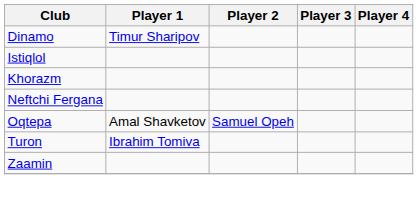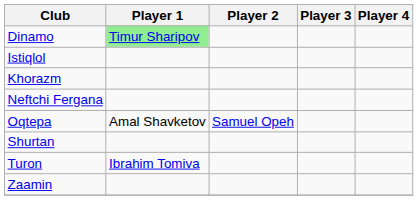Dinamo | Player 1: no background -> lightgreen background
+ row: Shurtan
